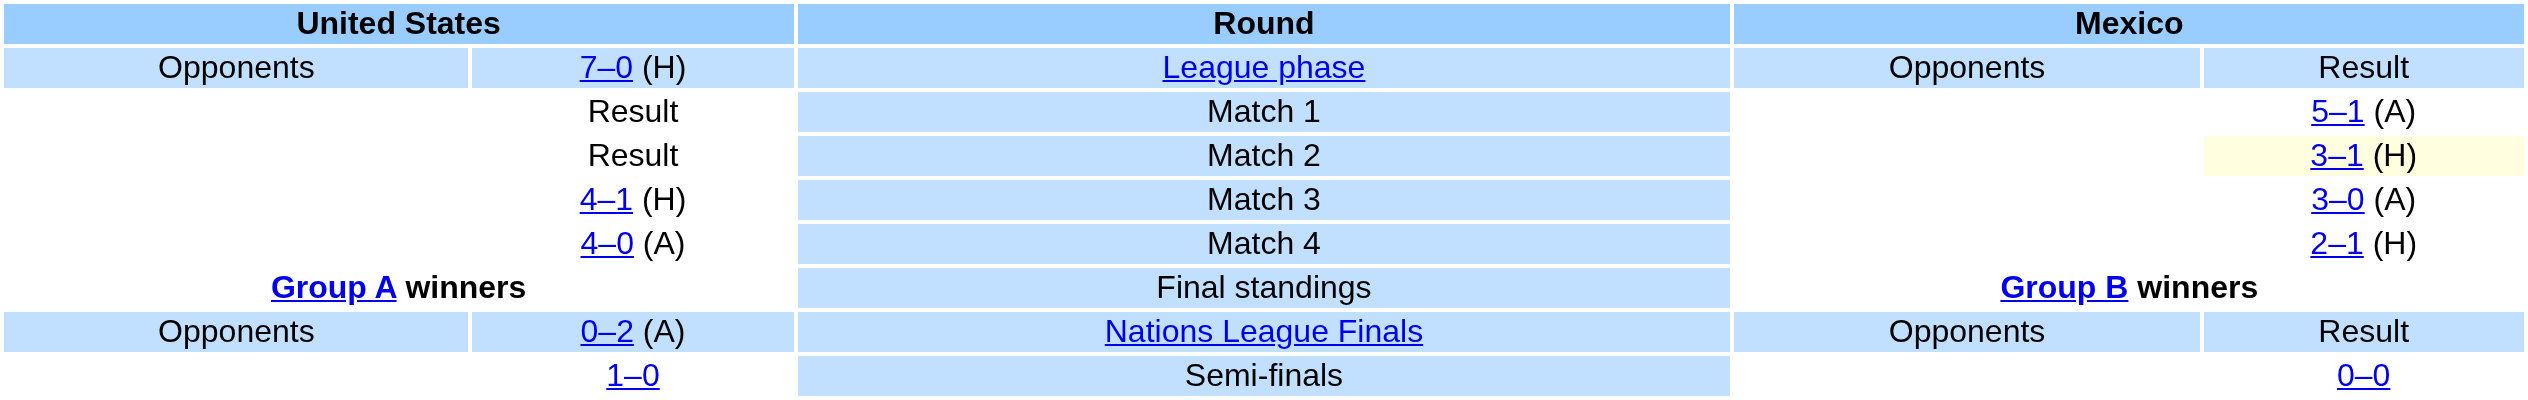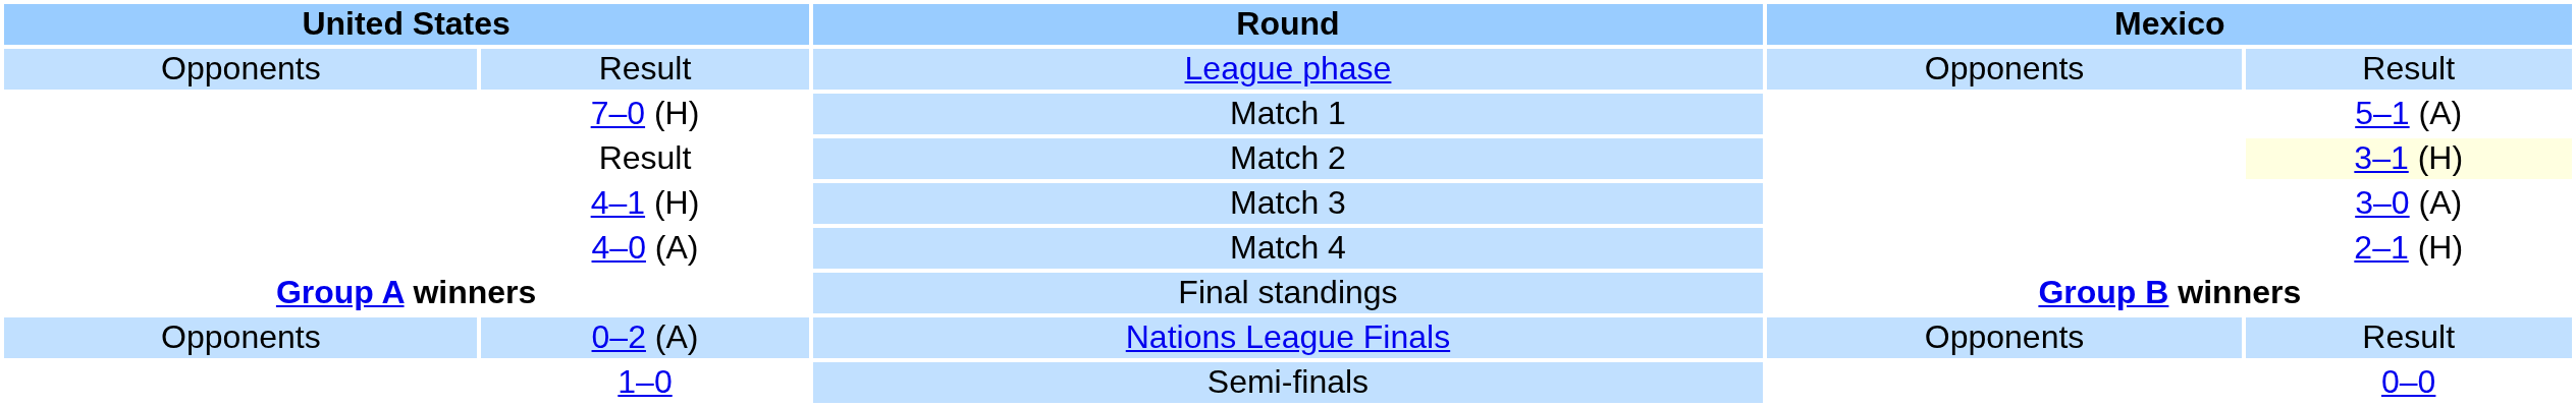League phase | column 2: 7–0 (H) -> Result
Match 1 | column 2: Result -> 7–0 (H)
